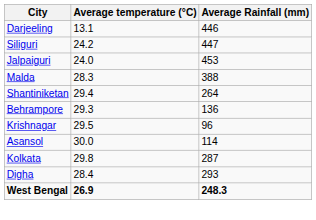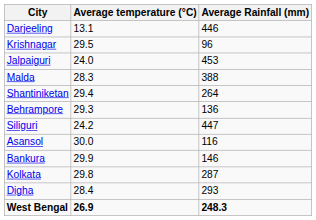rows swapped: Siliguri <-> Krishnagar
Asansol | Average Rainfall (mm): 114 -> 116
+ row: Bankura | 29.9 | 146
